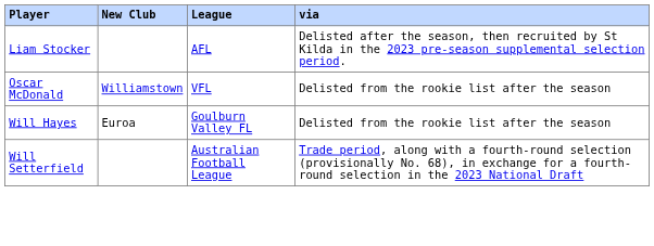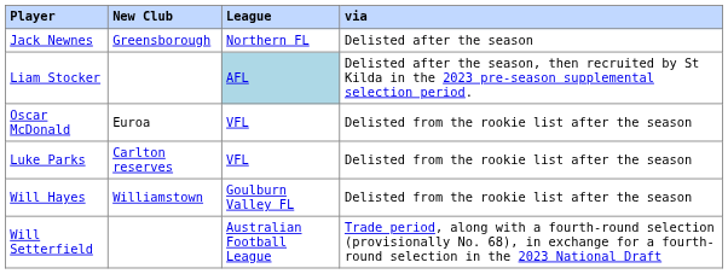+ row: Jack Newnes | Greensborough | Northern FL | Delisted after the season
Liam Stocker | League: no background -> lightblue background
Oscar McDonald | New Club: Williamstown -> Euroa
+ row: Luke Parks | Carlton reserves | VFL | Delisted from the rookie list after the season
Will Hayes | New Club: Euroa -> Williamstown
